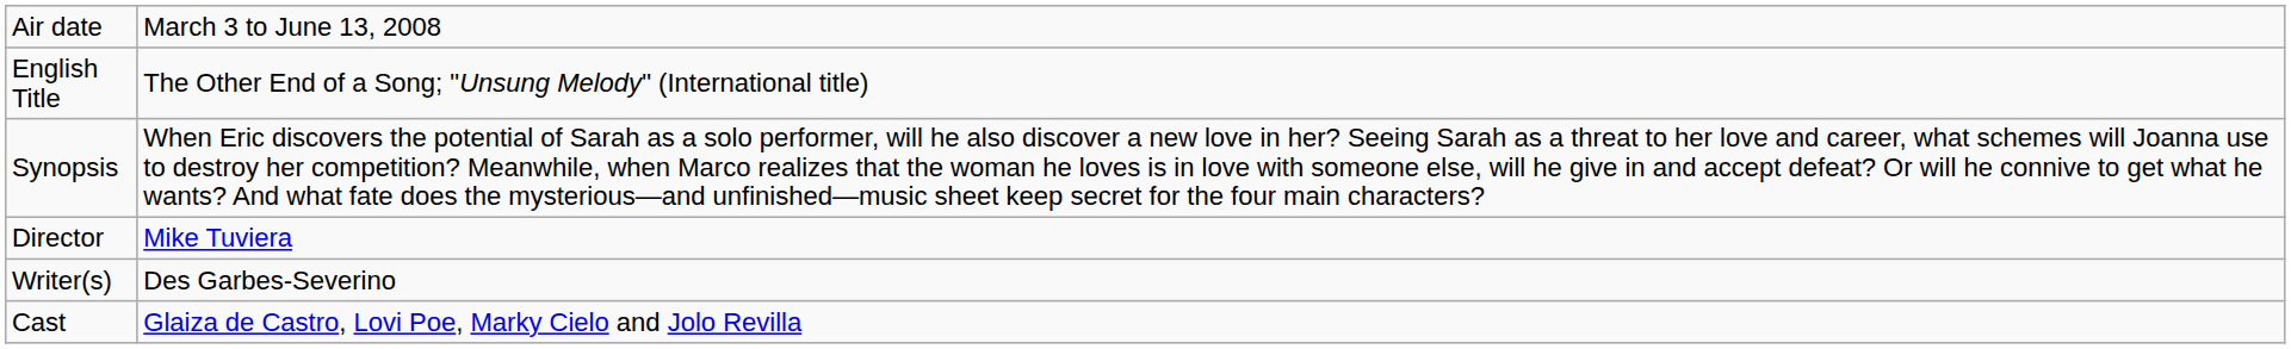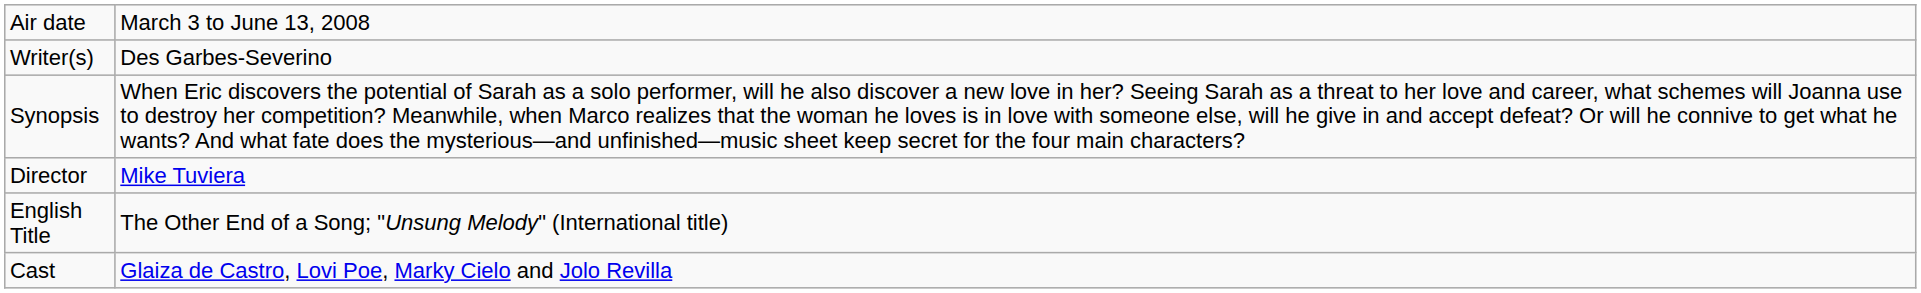rows swapped: English Title <-> Writer(s)
